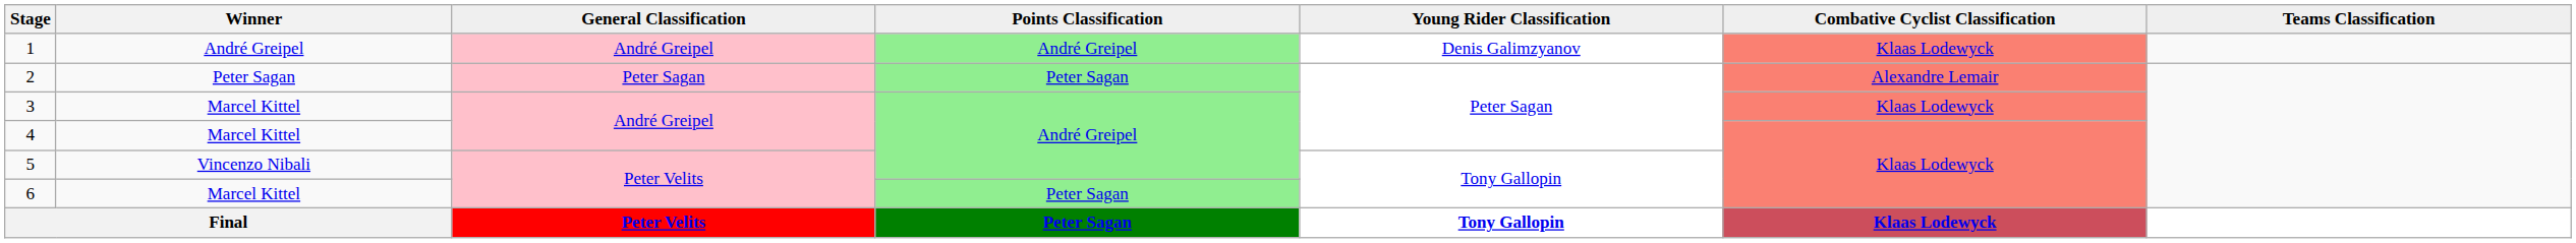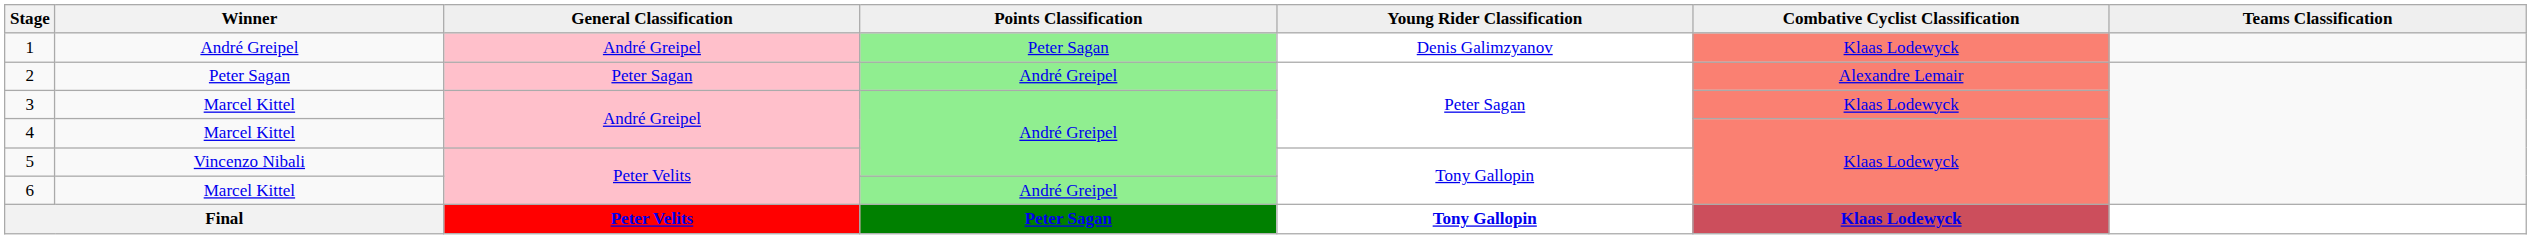1 | Points Classification: André Greipel -> Peter Sagan
2 | Points Classification: Peter Sagan -> André Greipel
6 | Points Classification: Peter Sagan -> André Greipel
